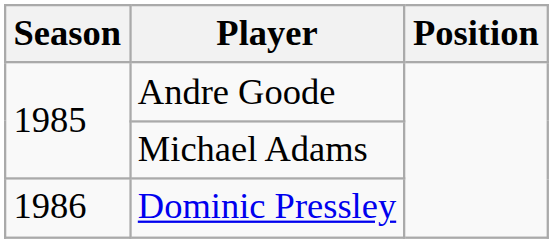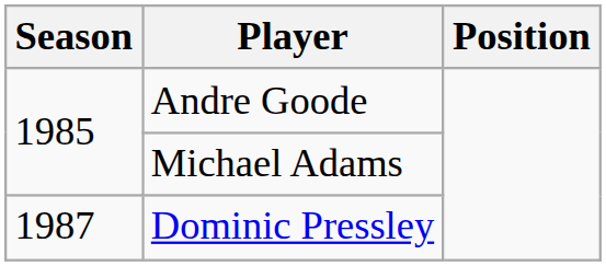Dominic Pressley | Season: 1986 -> 1987
